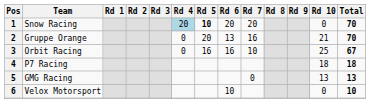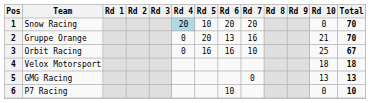1 | Rd 5: bold -> normal
4 | Team: P7 Racing -> Velox Motorsport
6 | Team: Velox Motorsport -> P7 Racing
